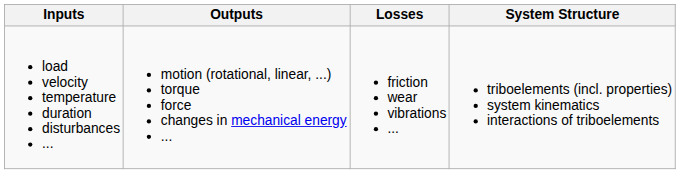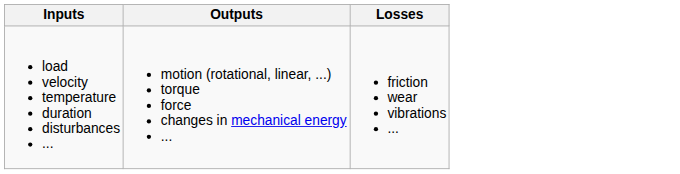- column: System Structure | triboelements (incl. properties) system kinematics interactions of triboelements
